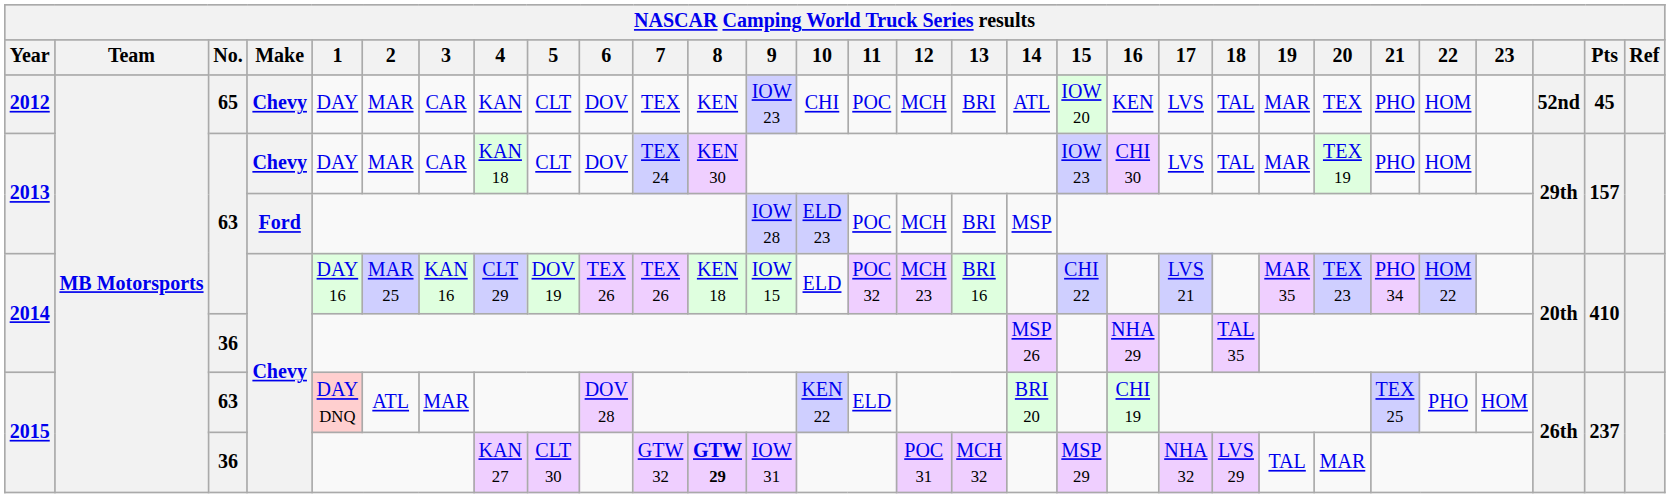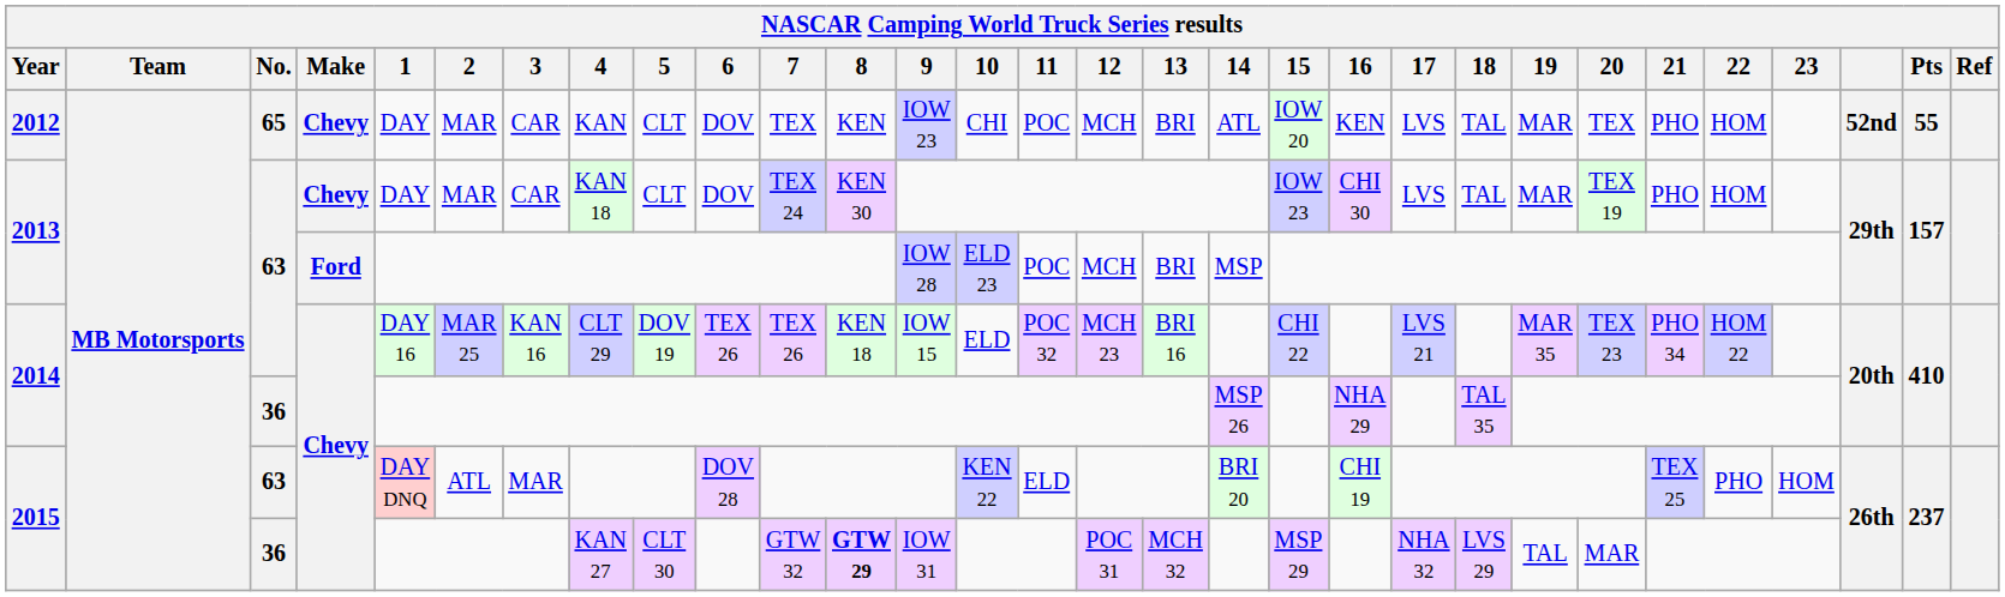2012 | Pts: 45 -> 55
